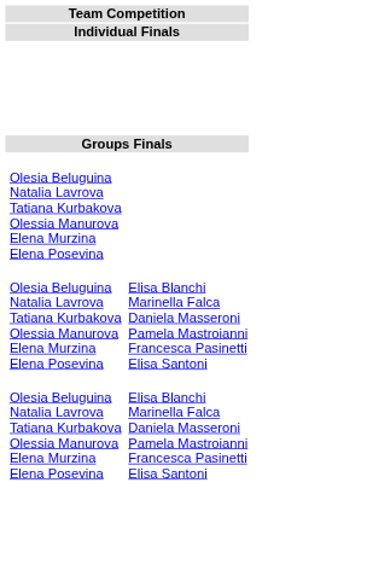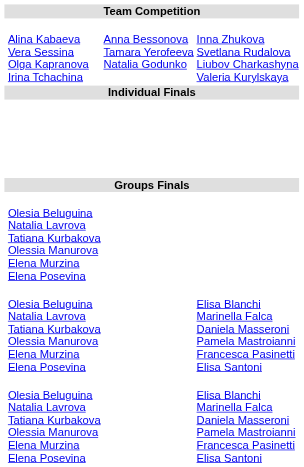+ row: Alina Kabaeva Vera Sessina Olga Kapranova Irina Tchachina | Anna Bessonova Tamara Yerofeeva Natalia Godunko | Inna Zhukova Svetlana Rudalova Liubov Charkashyna Valeria Kurylskaya
